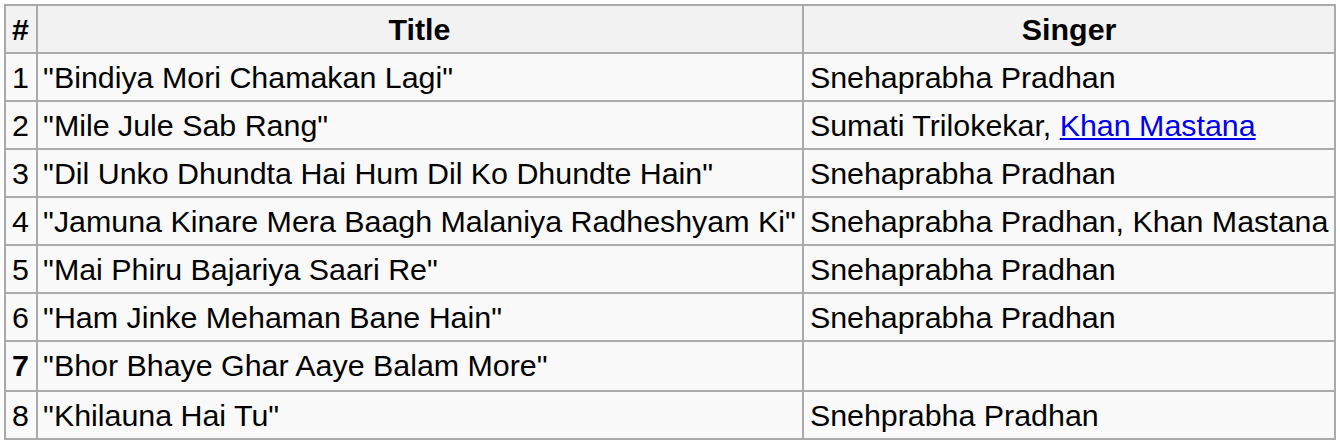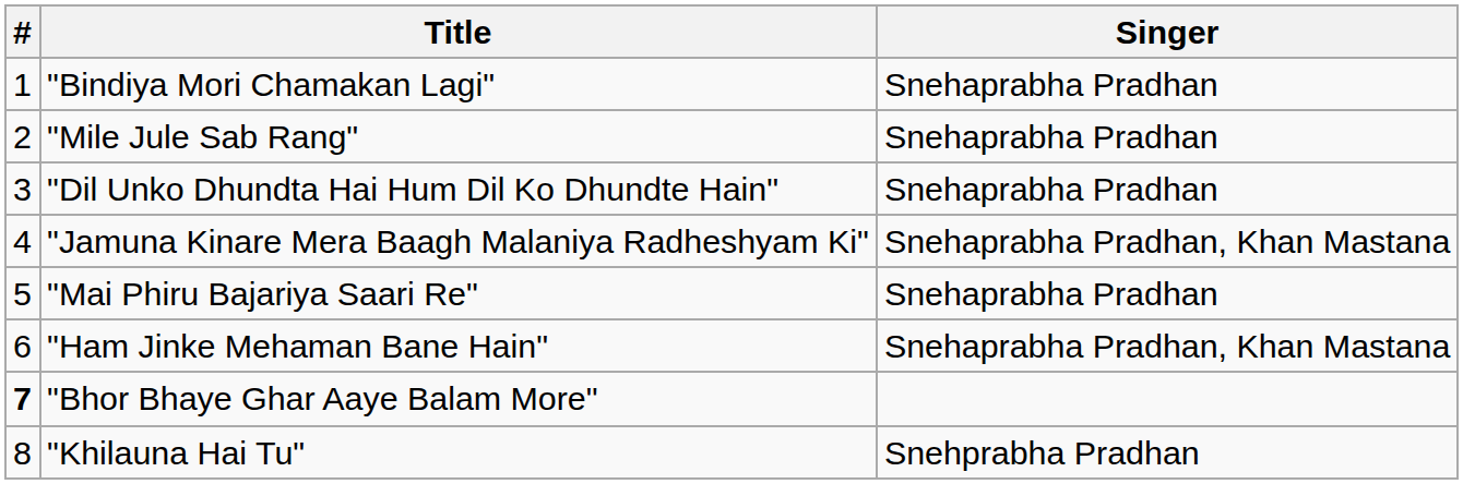"Mile Jule Sab Rang" | Singer: Sumati Trilokekar, Khan Mastana -> Snehaprabha Pradhan
"Ham Jinke Mehaman Bane Hain" | Singer: Snehaprabha Pradhan -> Snehaprabha Pradhan, Khan Mastana
